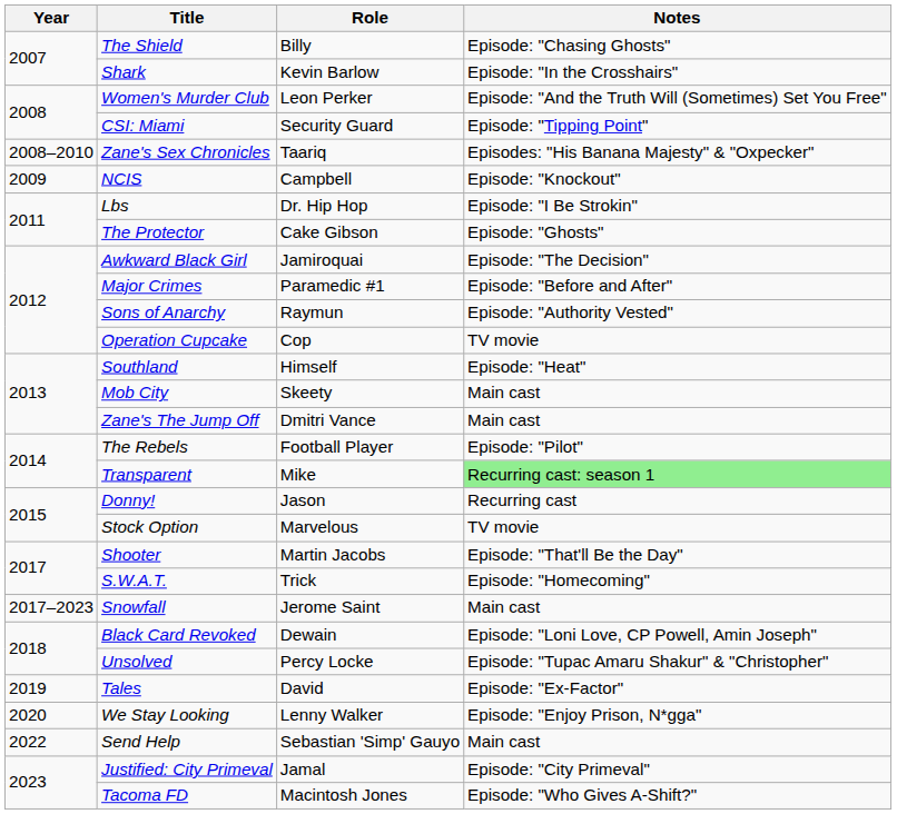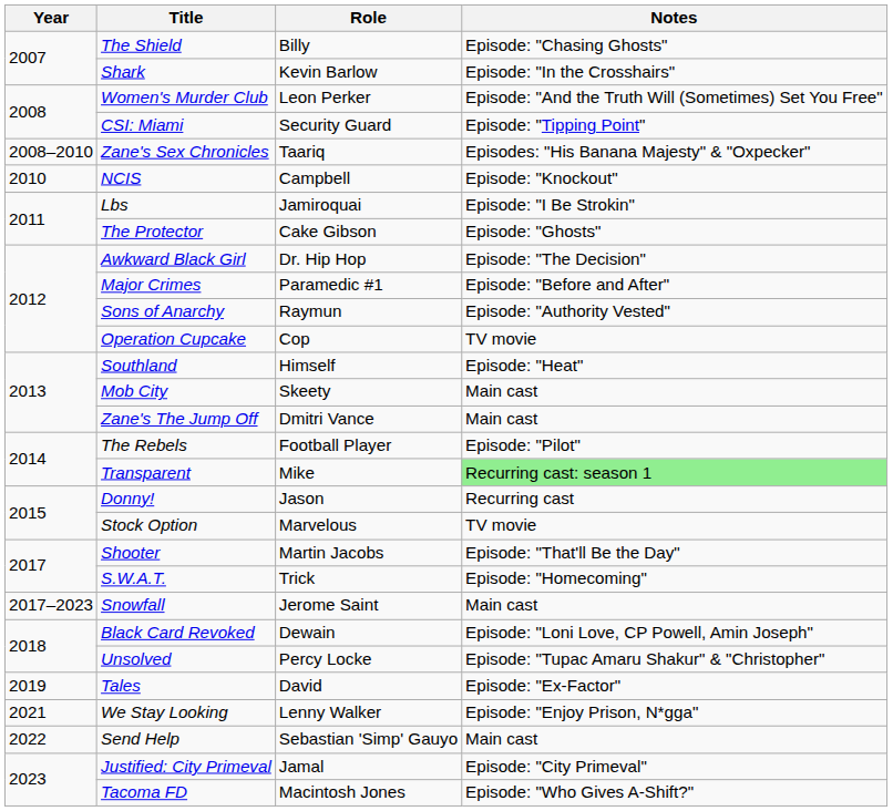NCIS | Year: 2009 -> 2010
Lbs | Role: Dr. Hip Hop -> Jamiroquai
Awkward Black Girl | Role: Jamiroquai -> Dr. Hip Hop
We Stay Looking | Year: 2020 -> 2021
